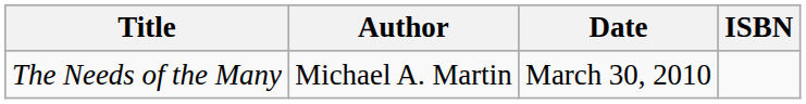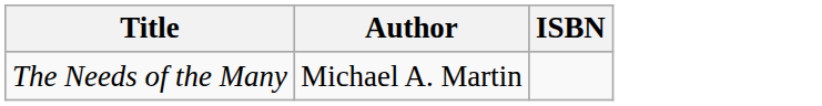- column: Date | March 30, 2010
